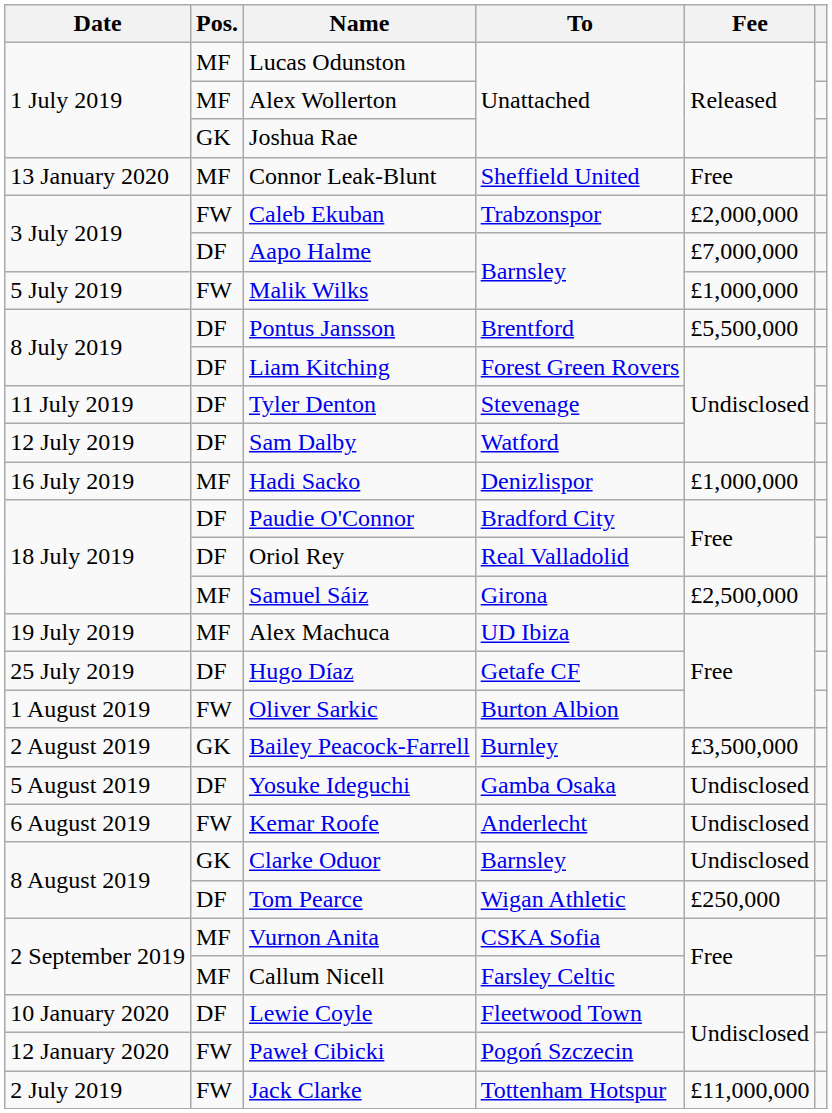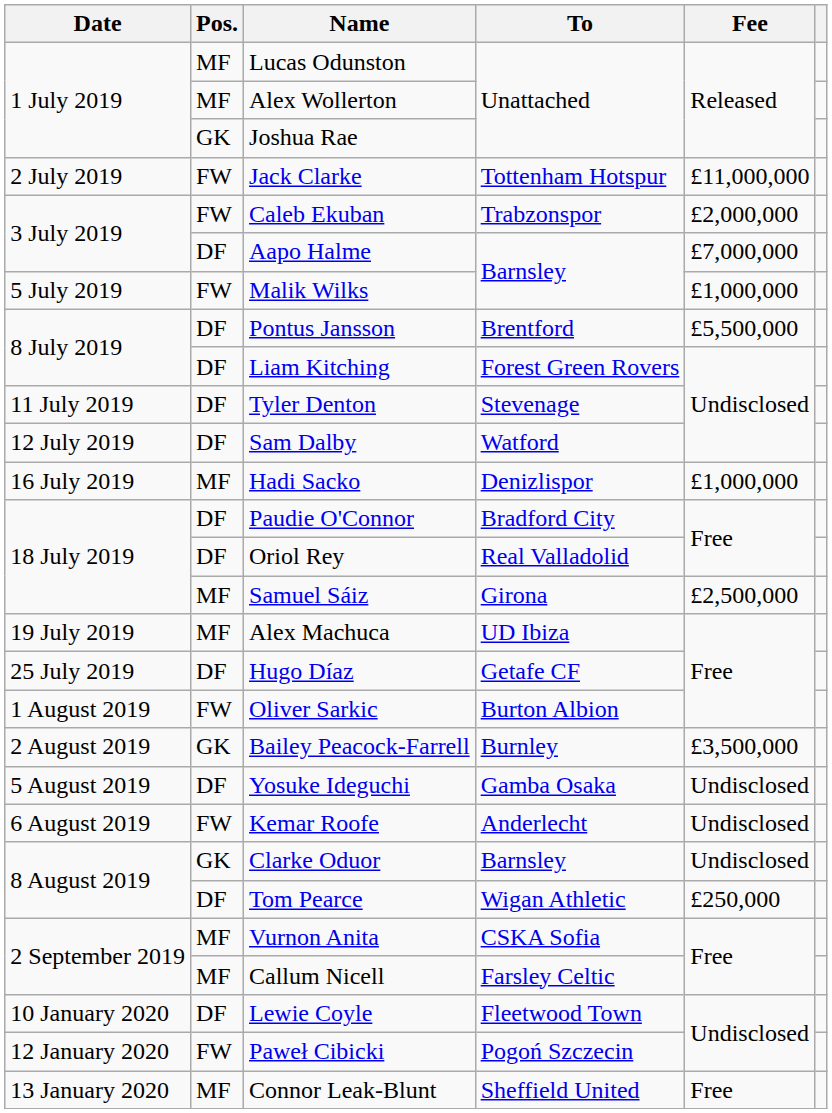rows swapped: Jack Clarke <-> Connor Leak-Blunt
